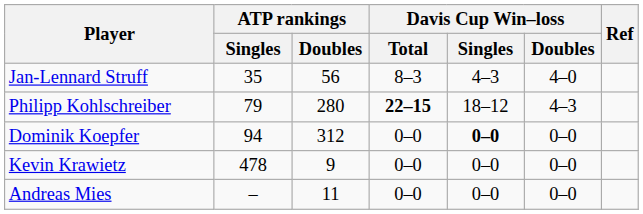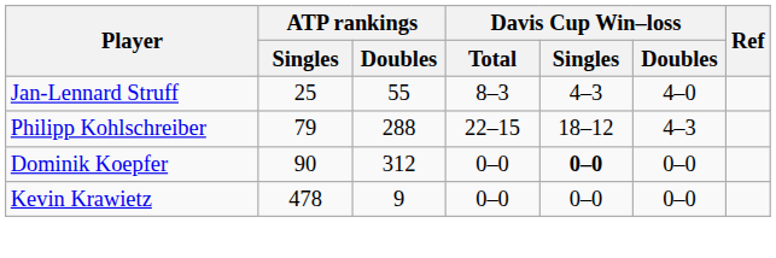Jan-Lennard Struff | ATP rankings / Singles: 35 -> 25
Jan-Lennard Struff | ATP rankings / Doubles: 56 -> 55
Philipp Kohlschreiber | ATP rankings / Doubles: 280 -> 288
Philipp Kohlschreiber | Davis Cup Win–loss / Total: bold -> normal
Dominik Koepfer | ATP rankings / Singles: 94 -> 90
- row: Andreas Mies | – | 11 | 0–0 | 0–0 | 0–0
